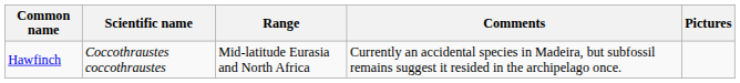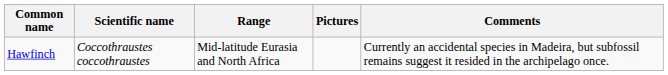columns swapped: Comments <-> Pictures
